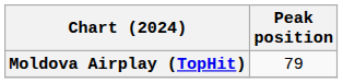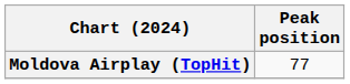Moldova Airplay (TopHit) | Peak position: 79 -> 77
